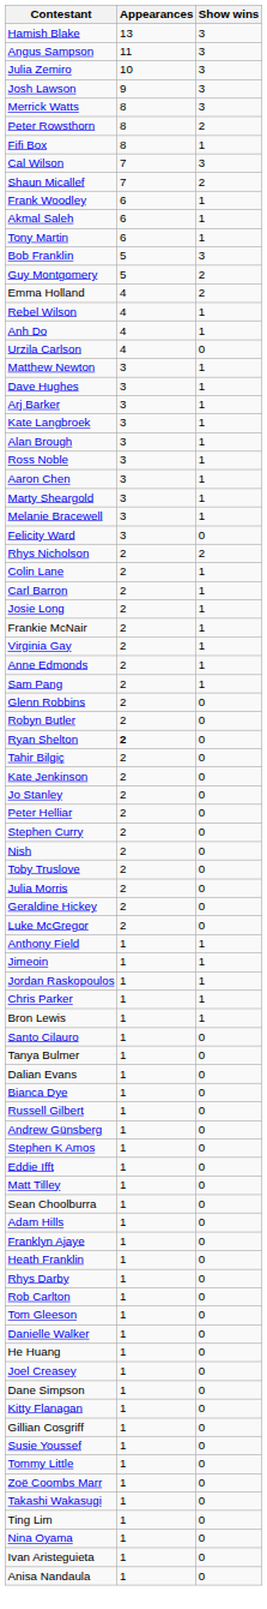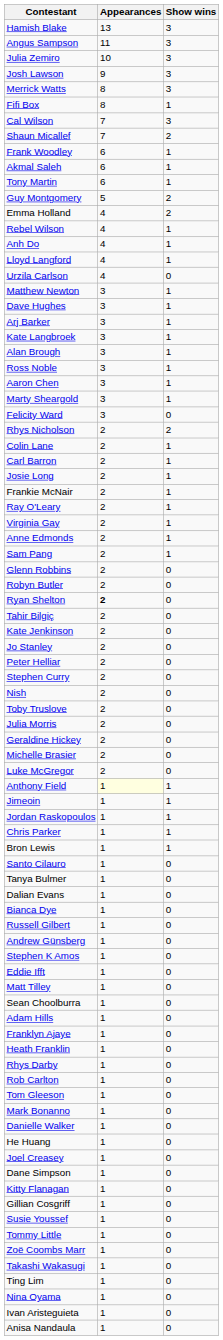- row: Peter Rowsthorn | 8 | 2
- row: Bob Franklin | 5 | 3
+ row: Lloyd Langford | 4 | 1
- row: Melanie Bracewell | 3 | 1
+ row: Ray O'Leary | 2 | 1
+ row: Michelle Brasier | 2 | 0
Anthony Field | Appearances: no background -> lightyellow background
+ row: Mark Bonanno | 1 | 0
